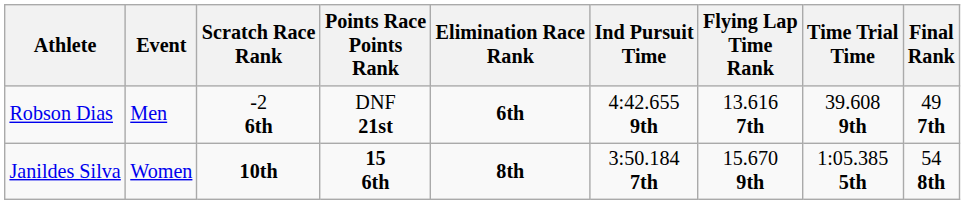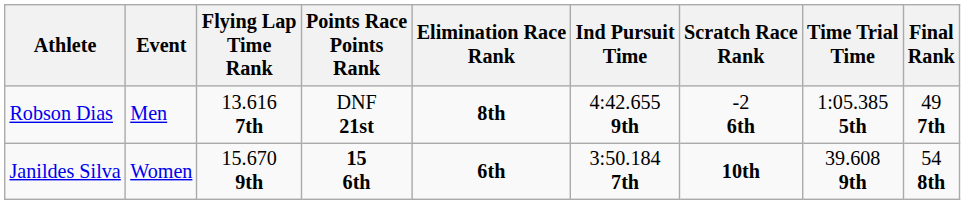columns swapped: Flying Lap Time Rank <-> Scratch Race Rank
Robson Dias | Elimination Race Rank: 6th -> 8th
Robson Dias | Time Trial Time: 39.608 9th -> 1:05.385 5th
Janildes Silva | Elimination Race Rank: 8th -> 6th
Janildes Silva | Time Trial Time: 1:05.385 5th -> 39.608 9th
